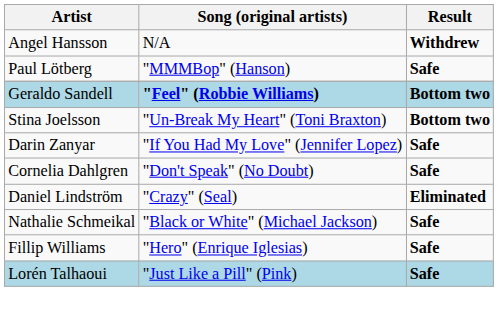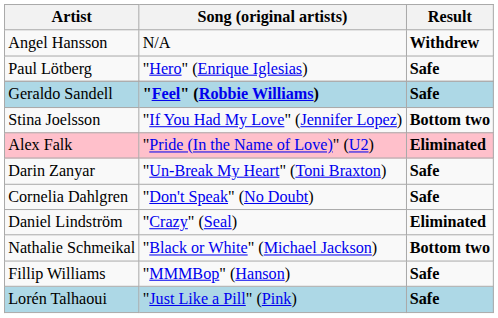Paul Lötberg | Song (original artists): "MMMBop" (Hanson) -> "Hero" (Enrique Iglesias)
Geraldo Sandell | Result: Bottom two -> Safe
Stina Joelsson | Song (original artists): "Un-Break My Heart" (Toni Braxton) -> "If You Had My Love" (Jennifer Lopez)
+ row: Alex Falk | "Pride (In the Name of Love)" (U2) | Eliminated
Darin Zanyar | Song (original artists): "If You Had My Love" (Jennifer Lopez) -> "Un-Break My Heart" (Toni Braxton)
Nathalie Schmeikal | Result: Safe -> Bottom two
Fillip Williams | Song (original artists): "Hero" (Enrique Iglesias) -> "MMMBop" (Hanson)
